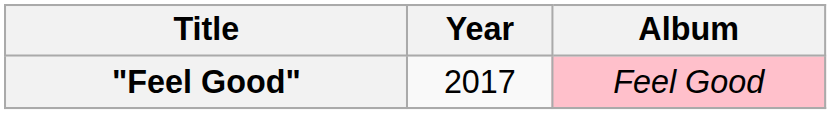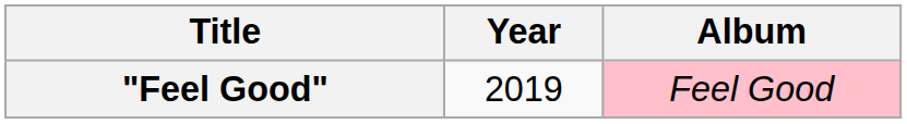"Feel Good" | Year: 2017 -> 2019
